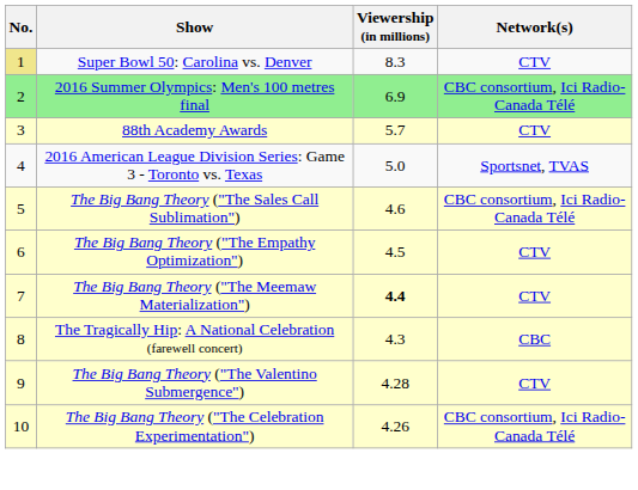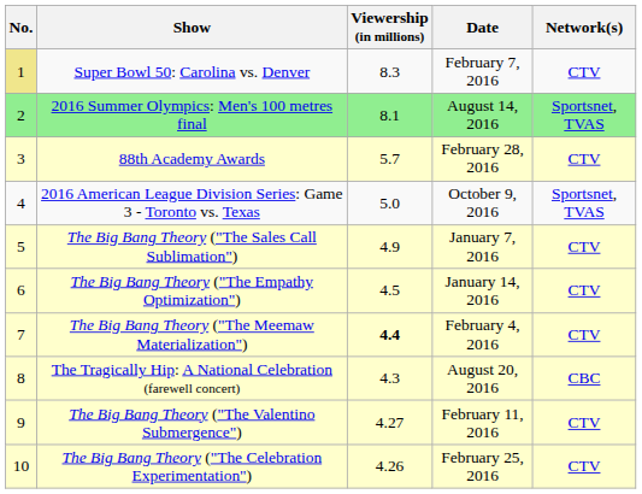+ column: Date | February 7, 2016 | August 14, 2016 | February 28, 2016 | October 9, 2016 | January 7, 2016 | January 14, 2016 | February 4, 2016 | August 20, 2016 | February 11, 2016 | February 25, 2016
2016 Summer Olympics: Men's 100 metres final | Viewership (in millions): 6.9 -> 8.1
2016 Summer Olympics: Men's 100 metres final | Network(s): CBC consortium, Ici Radio-Canada Télé -> Sportsnet, TVAS
The Big Bang Theory ("The Sales Call Sublimation") | Viewership (in millions): 4.6 -> 4.9
The Big Bang Theory ("The Sales Call Sublimation") | Network(s): CBC consortium, Ici Radio-Canada Télé -> CTV
The Big Bang Theory ("The Valentino Submergence") | Viewership (in millions): 4.28 -> 4.27
The Big Bang Theory ("The Celebration Experimentation") | Network(s): CBC consortium, Ici Radio-Canada Télé -> CTV
